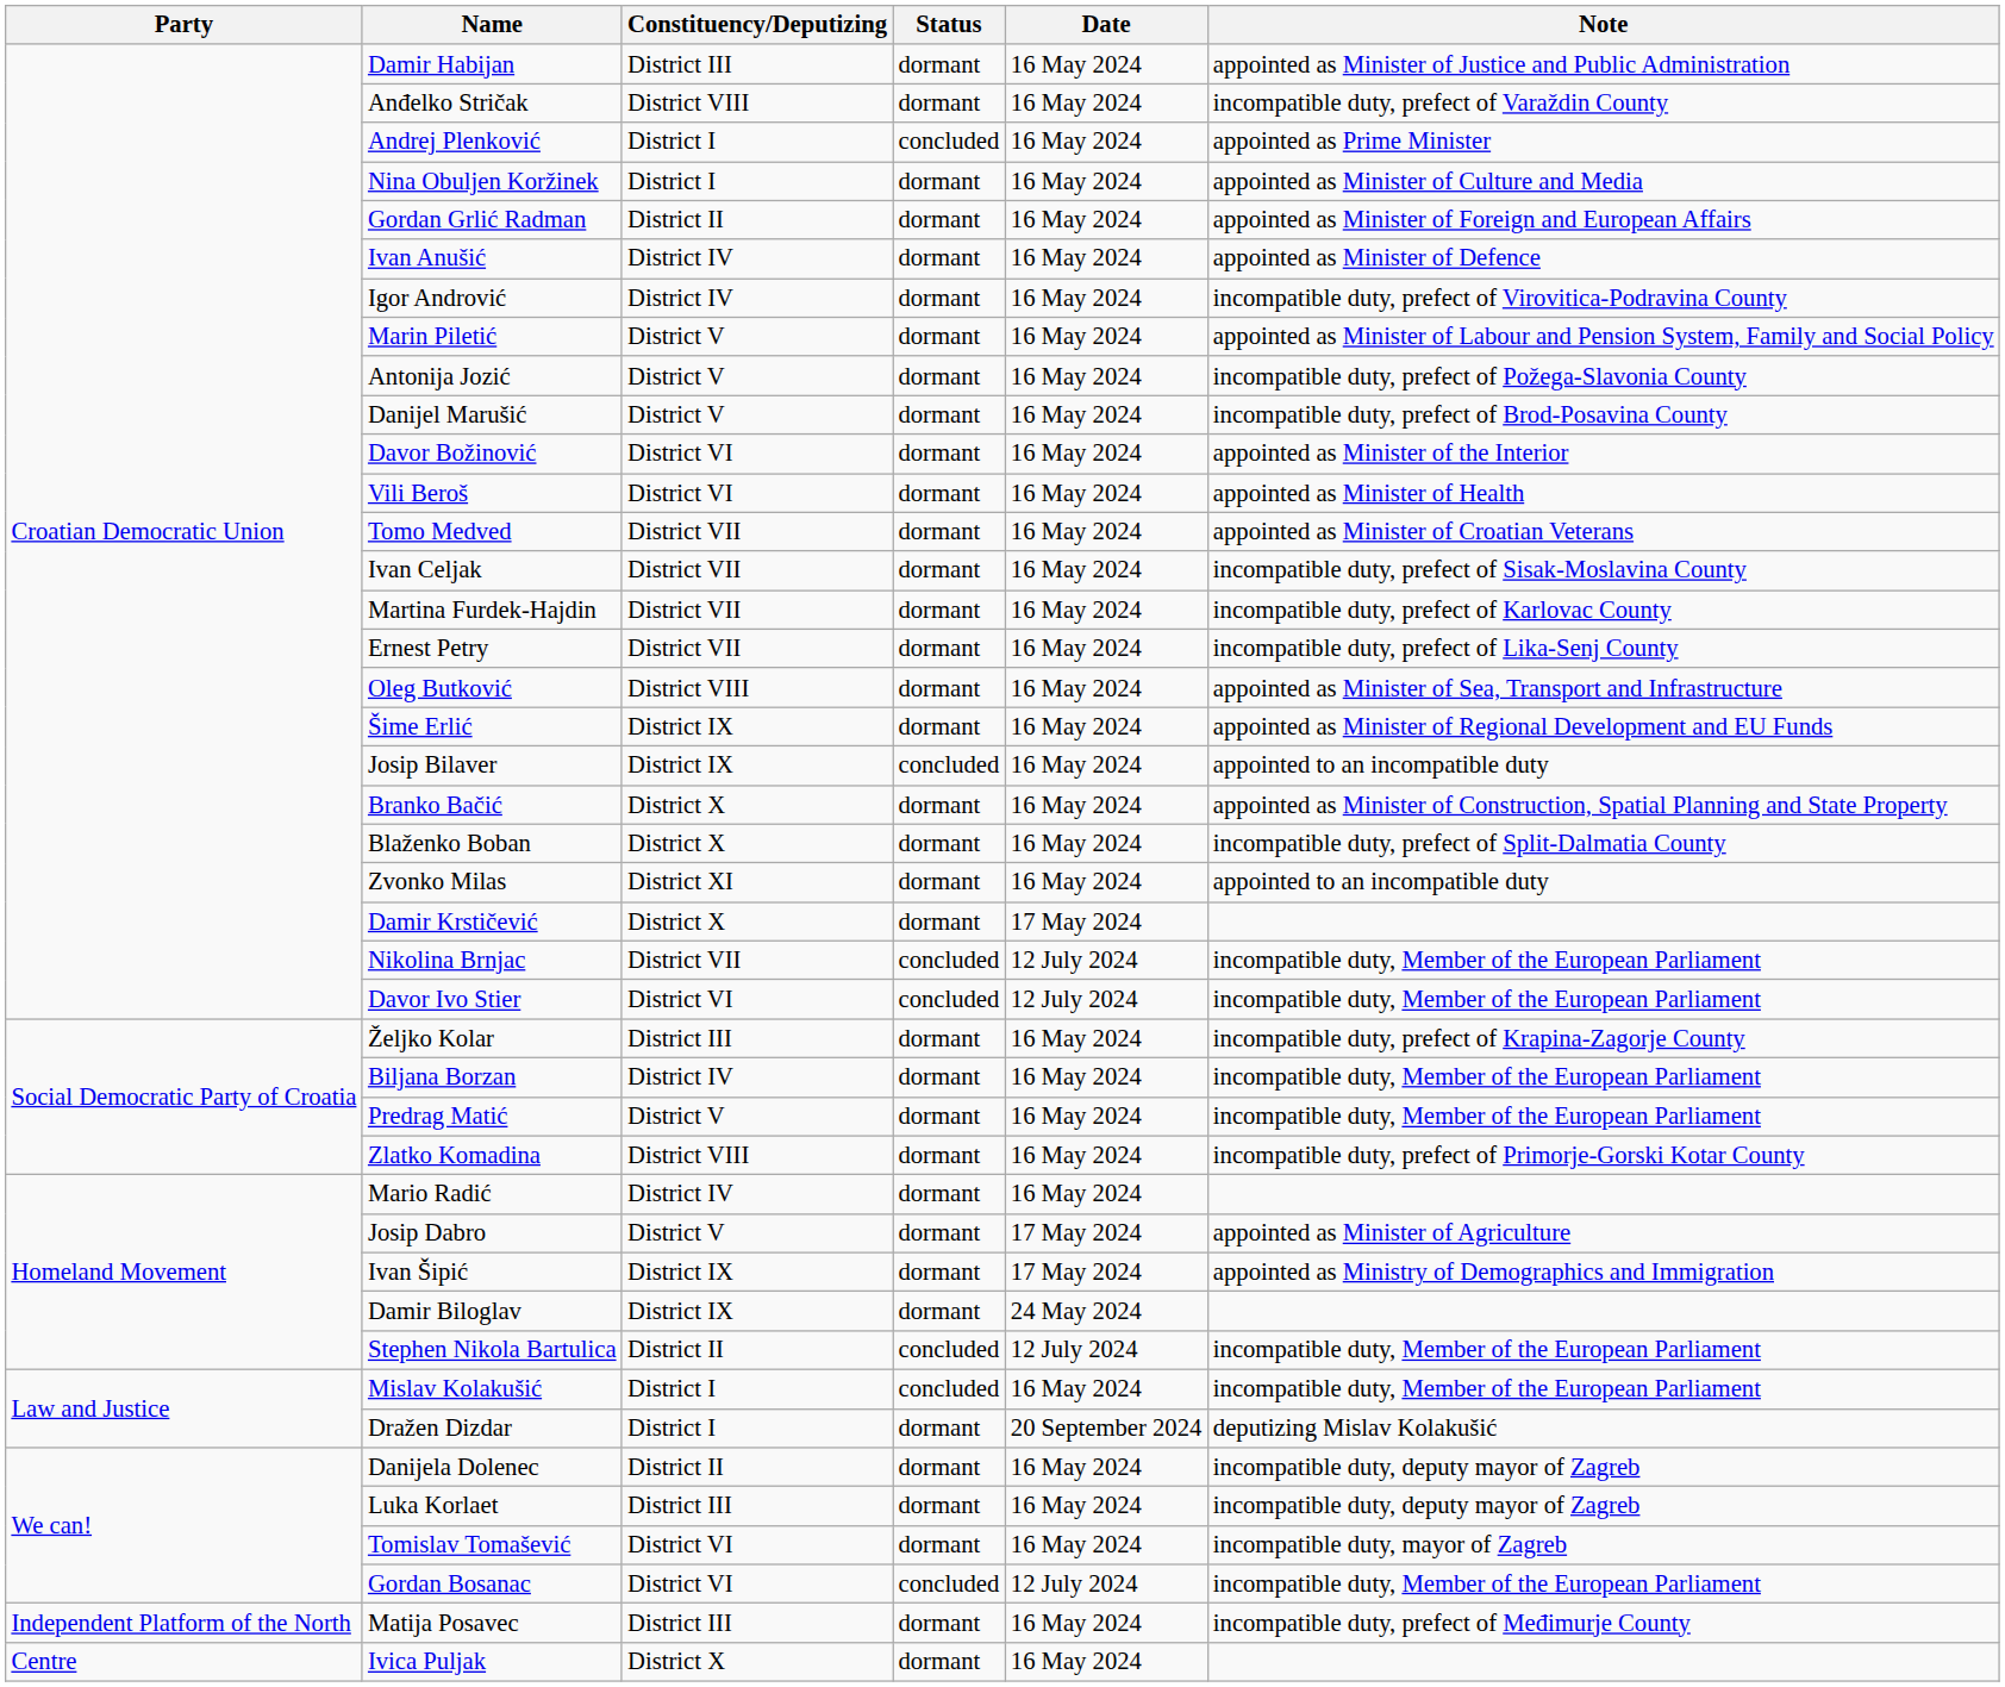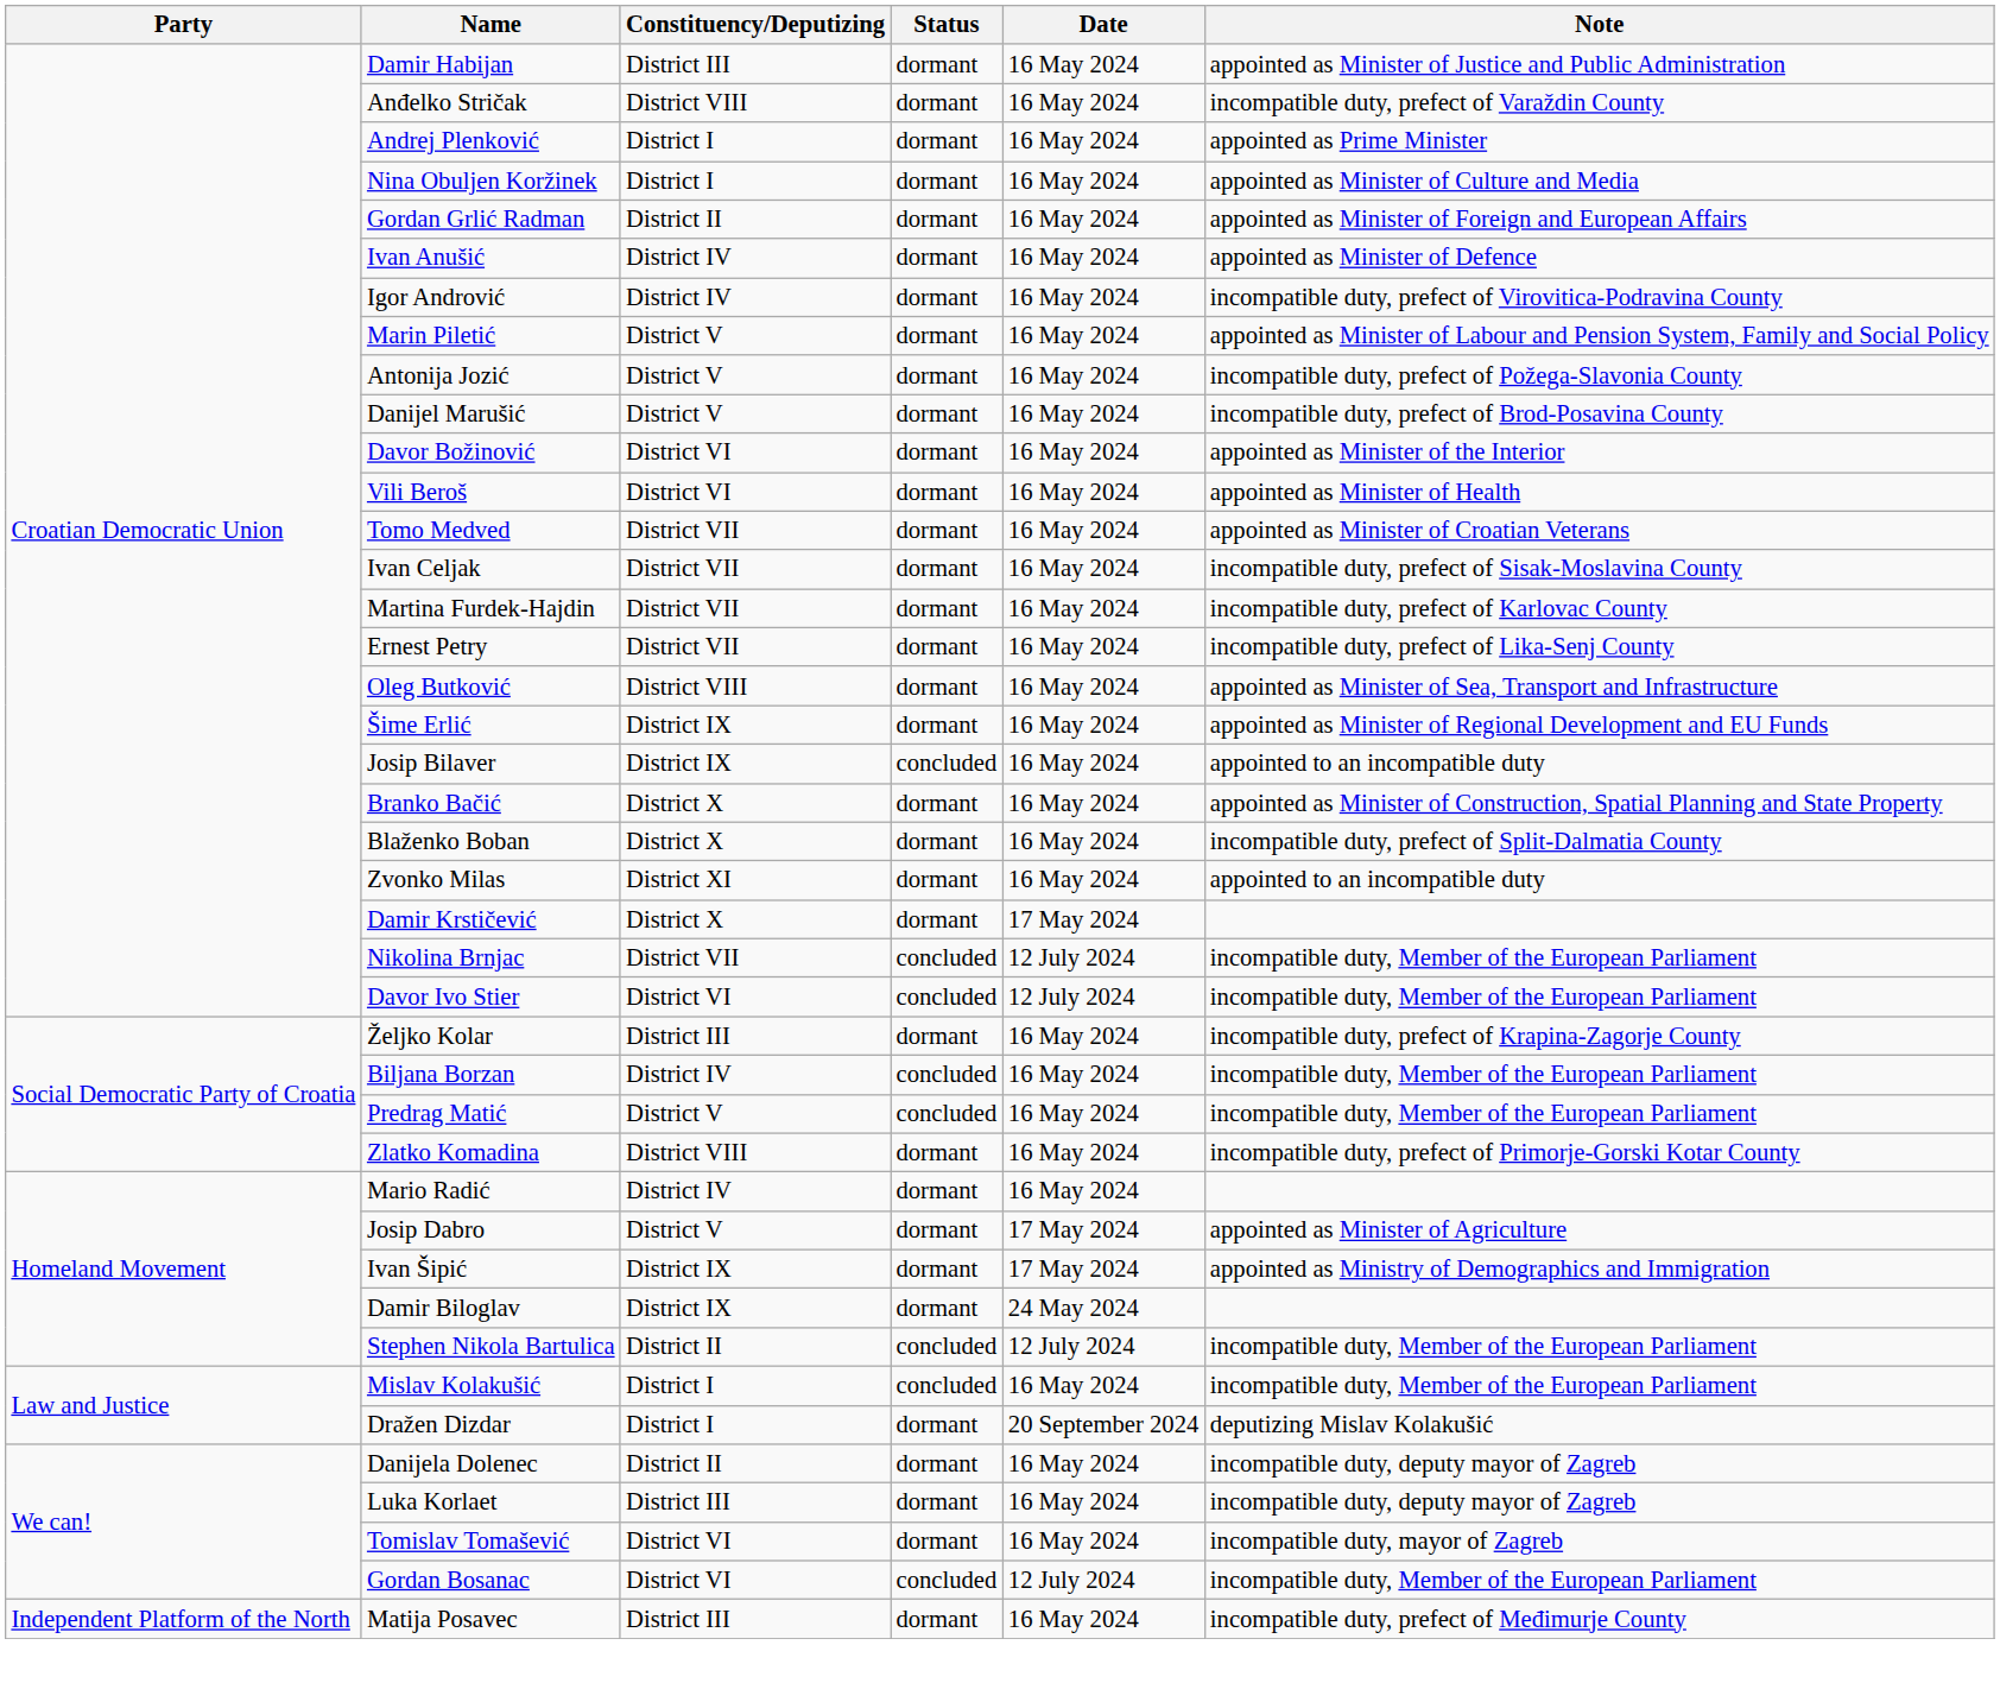Andrej Plenković | Status: concluded -> dormant
Biljana Borzan | Status: dormant -> concluded
Predrag Matić | Status: dormant -> concluded
- row: Centre | Ivica Puljak | District X | dormant | 16 May 2024
